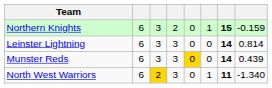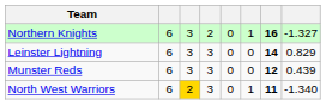Northern Knights | column 7: 15 -> 16
Northern Knights | column 8: -0.159 -> -1.327
Leinster Lightning | column 8: 0.814 -> 0.829
Munster Reds | column 5: gold background -> no background
Munster Reds | column 7: 14 -> 12
